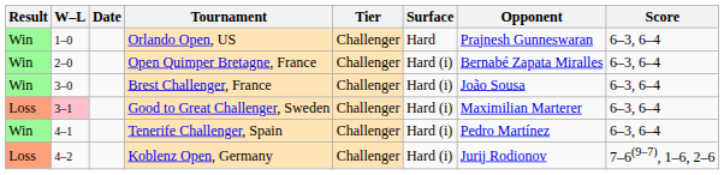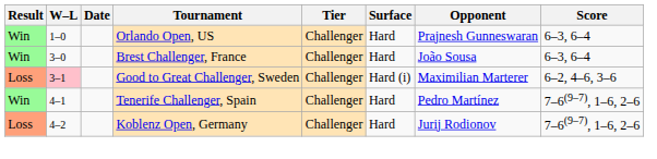- row: Win | 2–0 | Open Quimper Bretagne, France | Challenger | Hard (i) | Bernabé Zapata Miralles | 6–3, 6–4
Brest Challenger, France | Surface: Hard (i) -> Hard
Good to Great Challenger, Sweden | Score: 6–3, 6–4 -> 6–2, 4–6, 3–6
Tenerife Challenger, Spain | Surface: Hard (i) -> Hard
Tenerife Challenger, Spain | Score: 6–3, 6–4 -> 7–6(9–7), 1–6, 2–6
Koblenz Open, Germany | Surface: Hard (i) -> Hard
